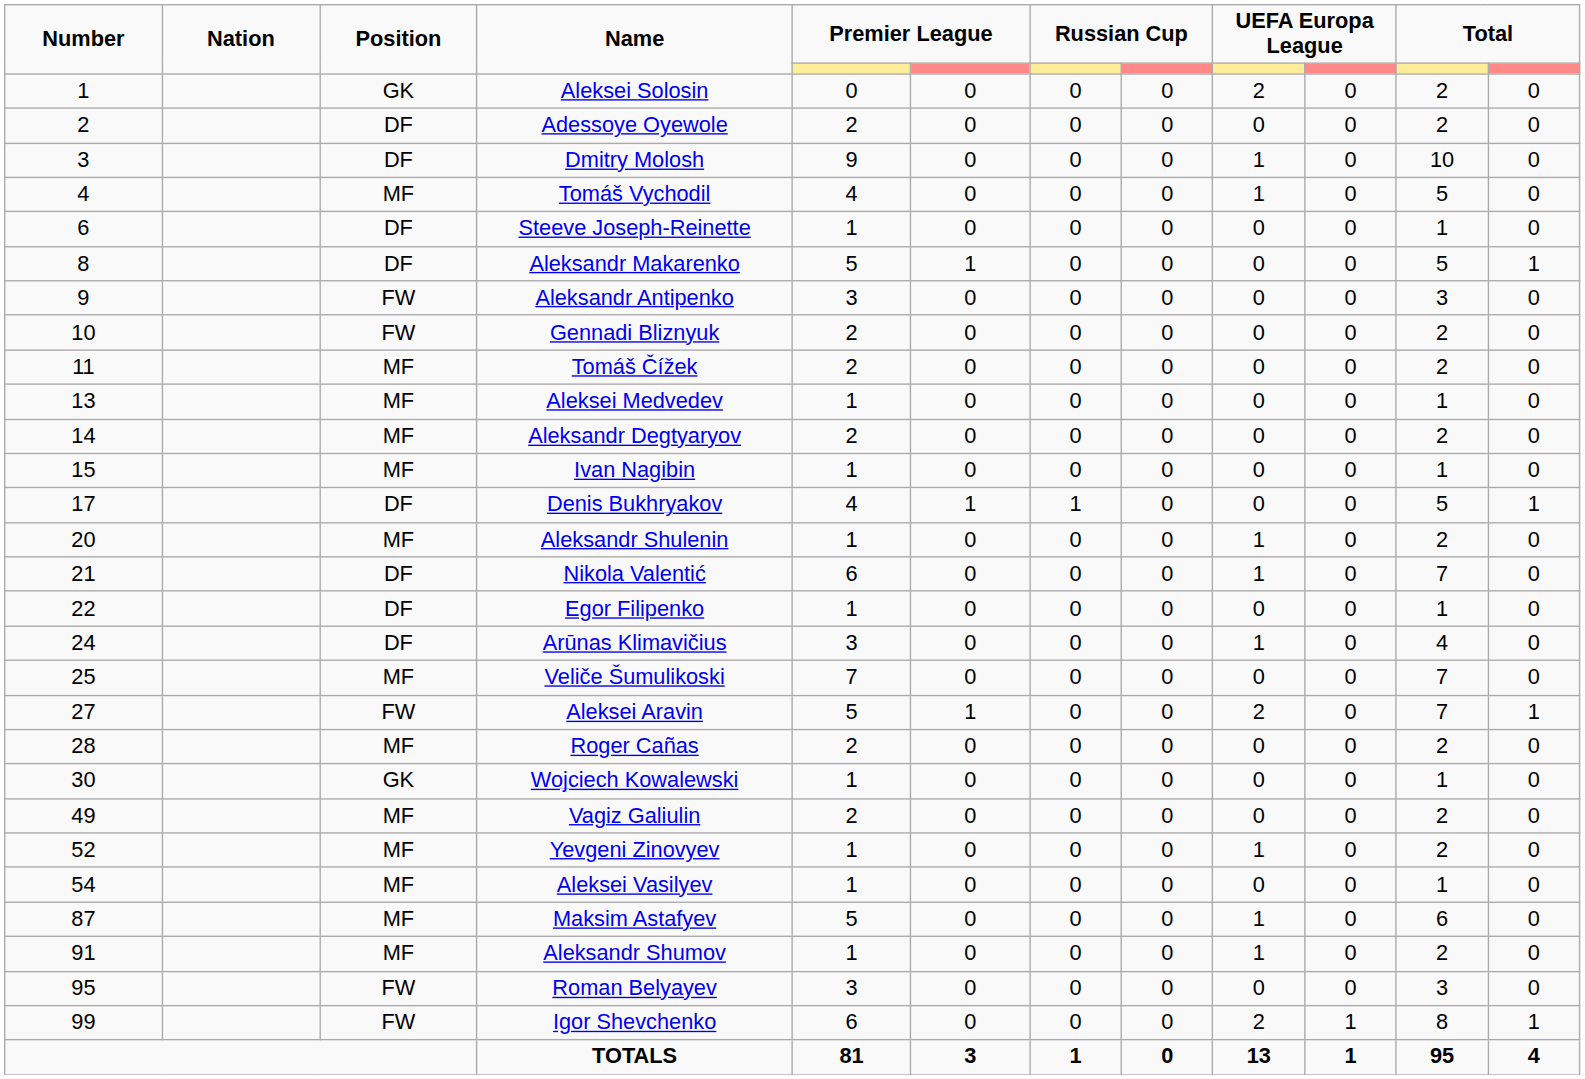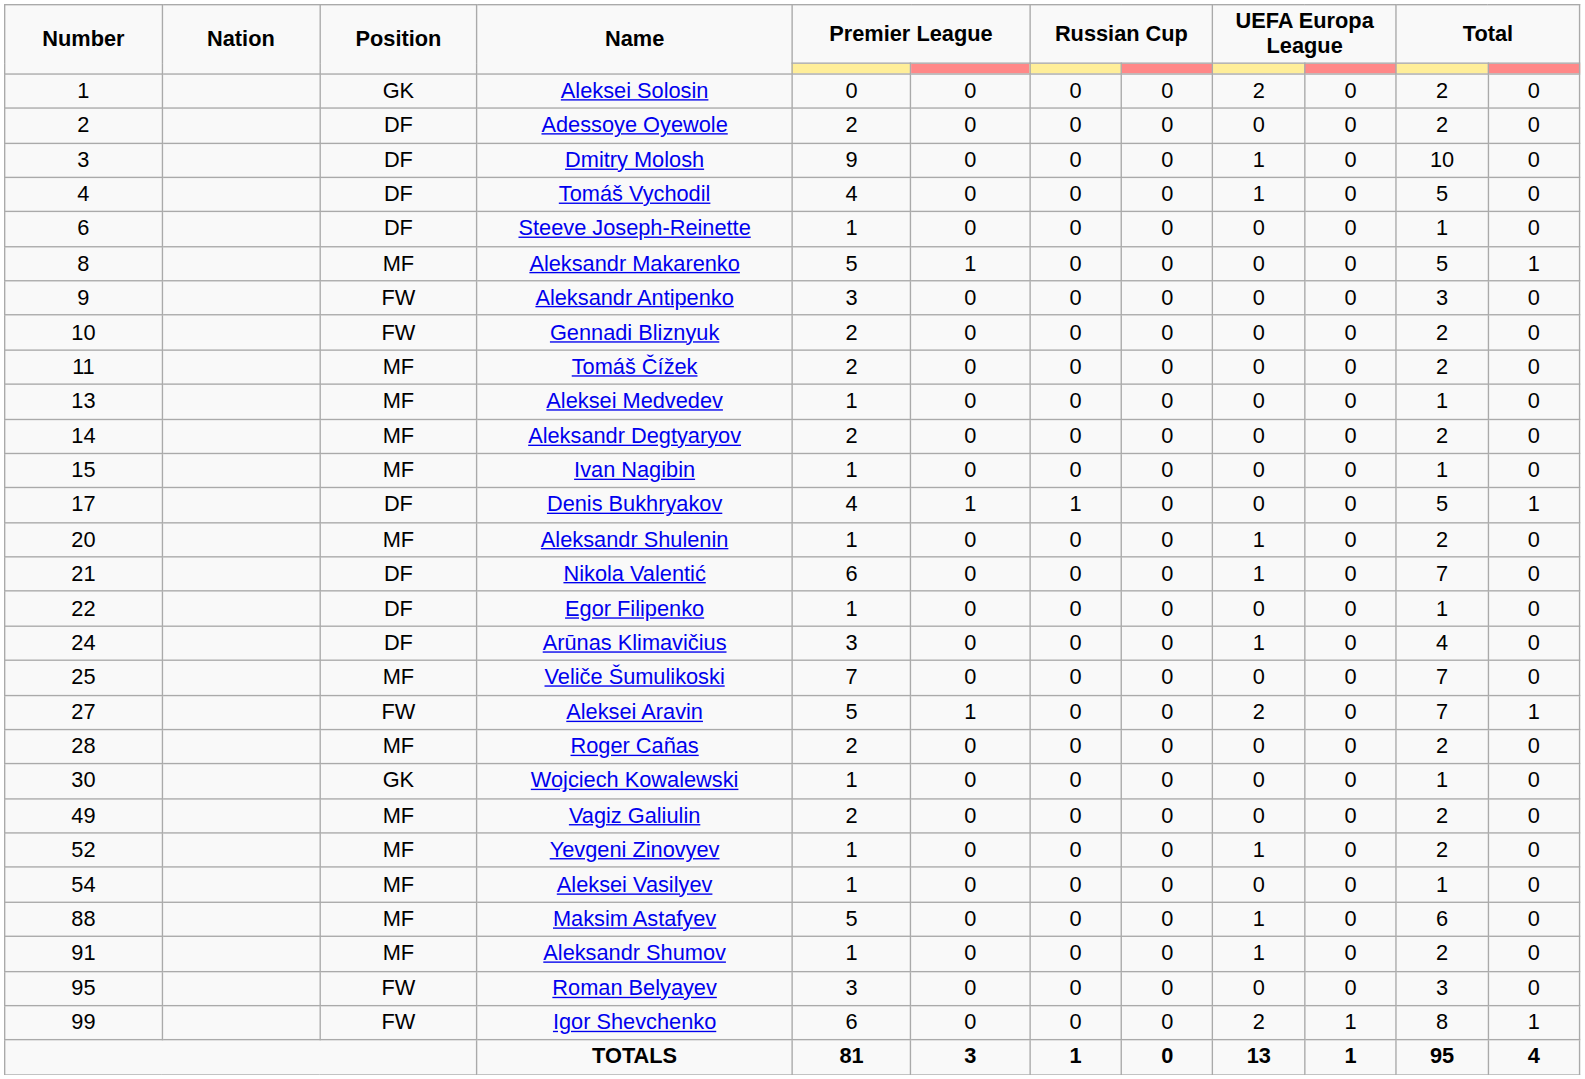Tomáš Vychodil | Position: MF -> DF
Aleksandr Makarenko | Position: DF -> MF
Maksim Astafyev | Number: 87 -> 88
